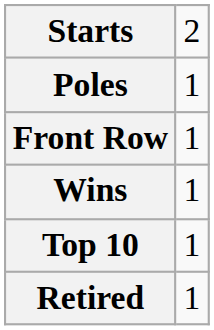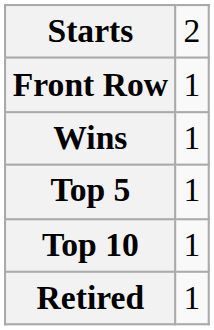- row: Poles | 1
+ row: Top 5 | 1
